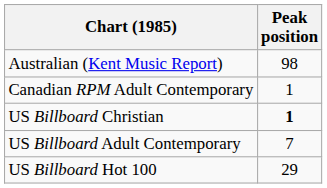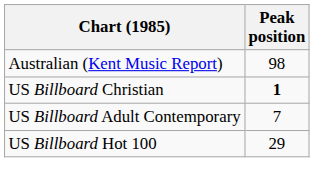- row: Canadian RPM Adult Contemporary | 1
